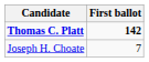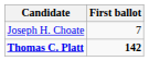rows swapped: Thomas C. Platt <-> Joseph H. Choate
